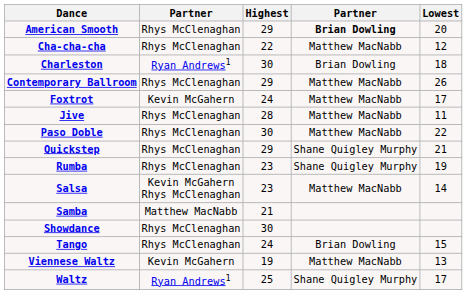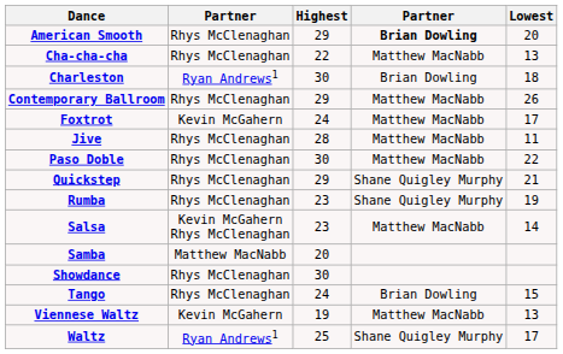Cha-cha-cha | Lowest: 12 -> 13
Samba | Highest: 21 -> 20
